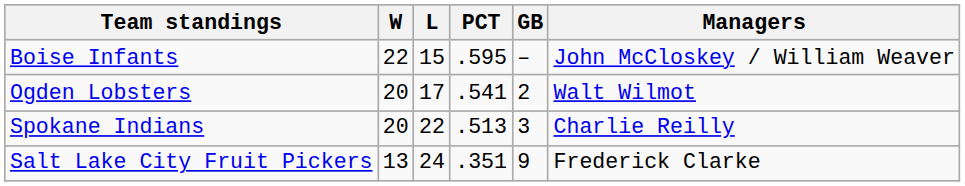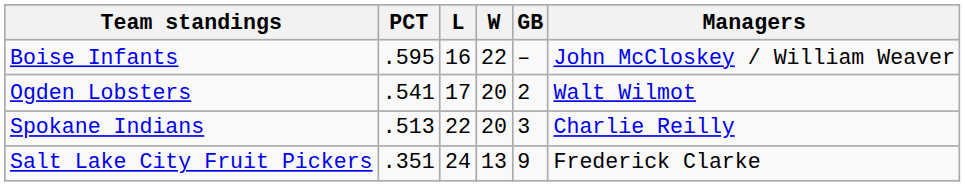columns swapped: W <-> PCT
Boise Infants | L: 15 -> 16
